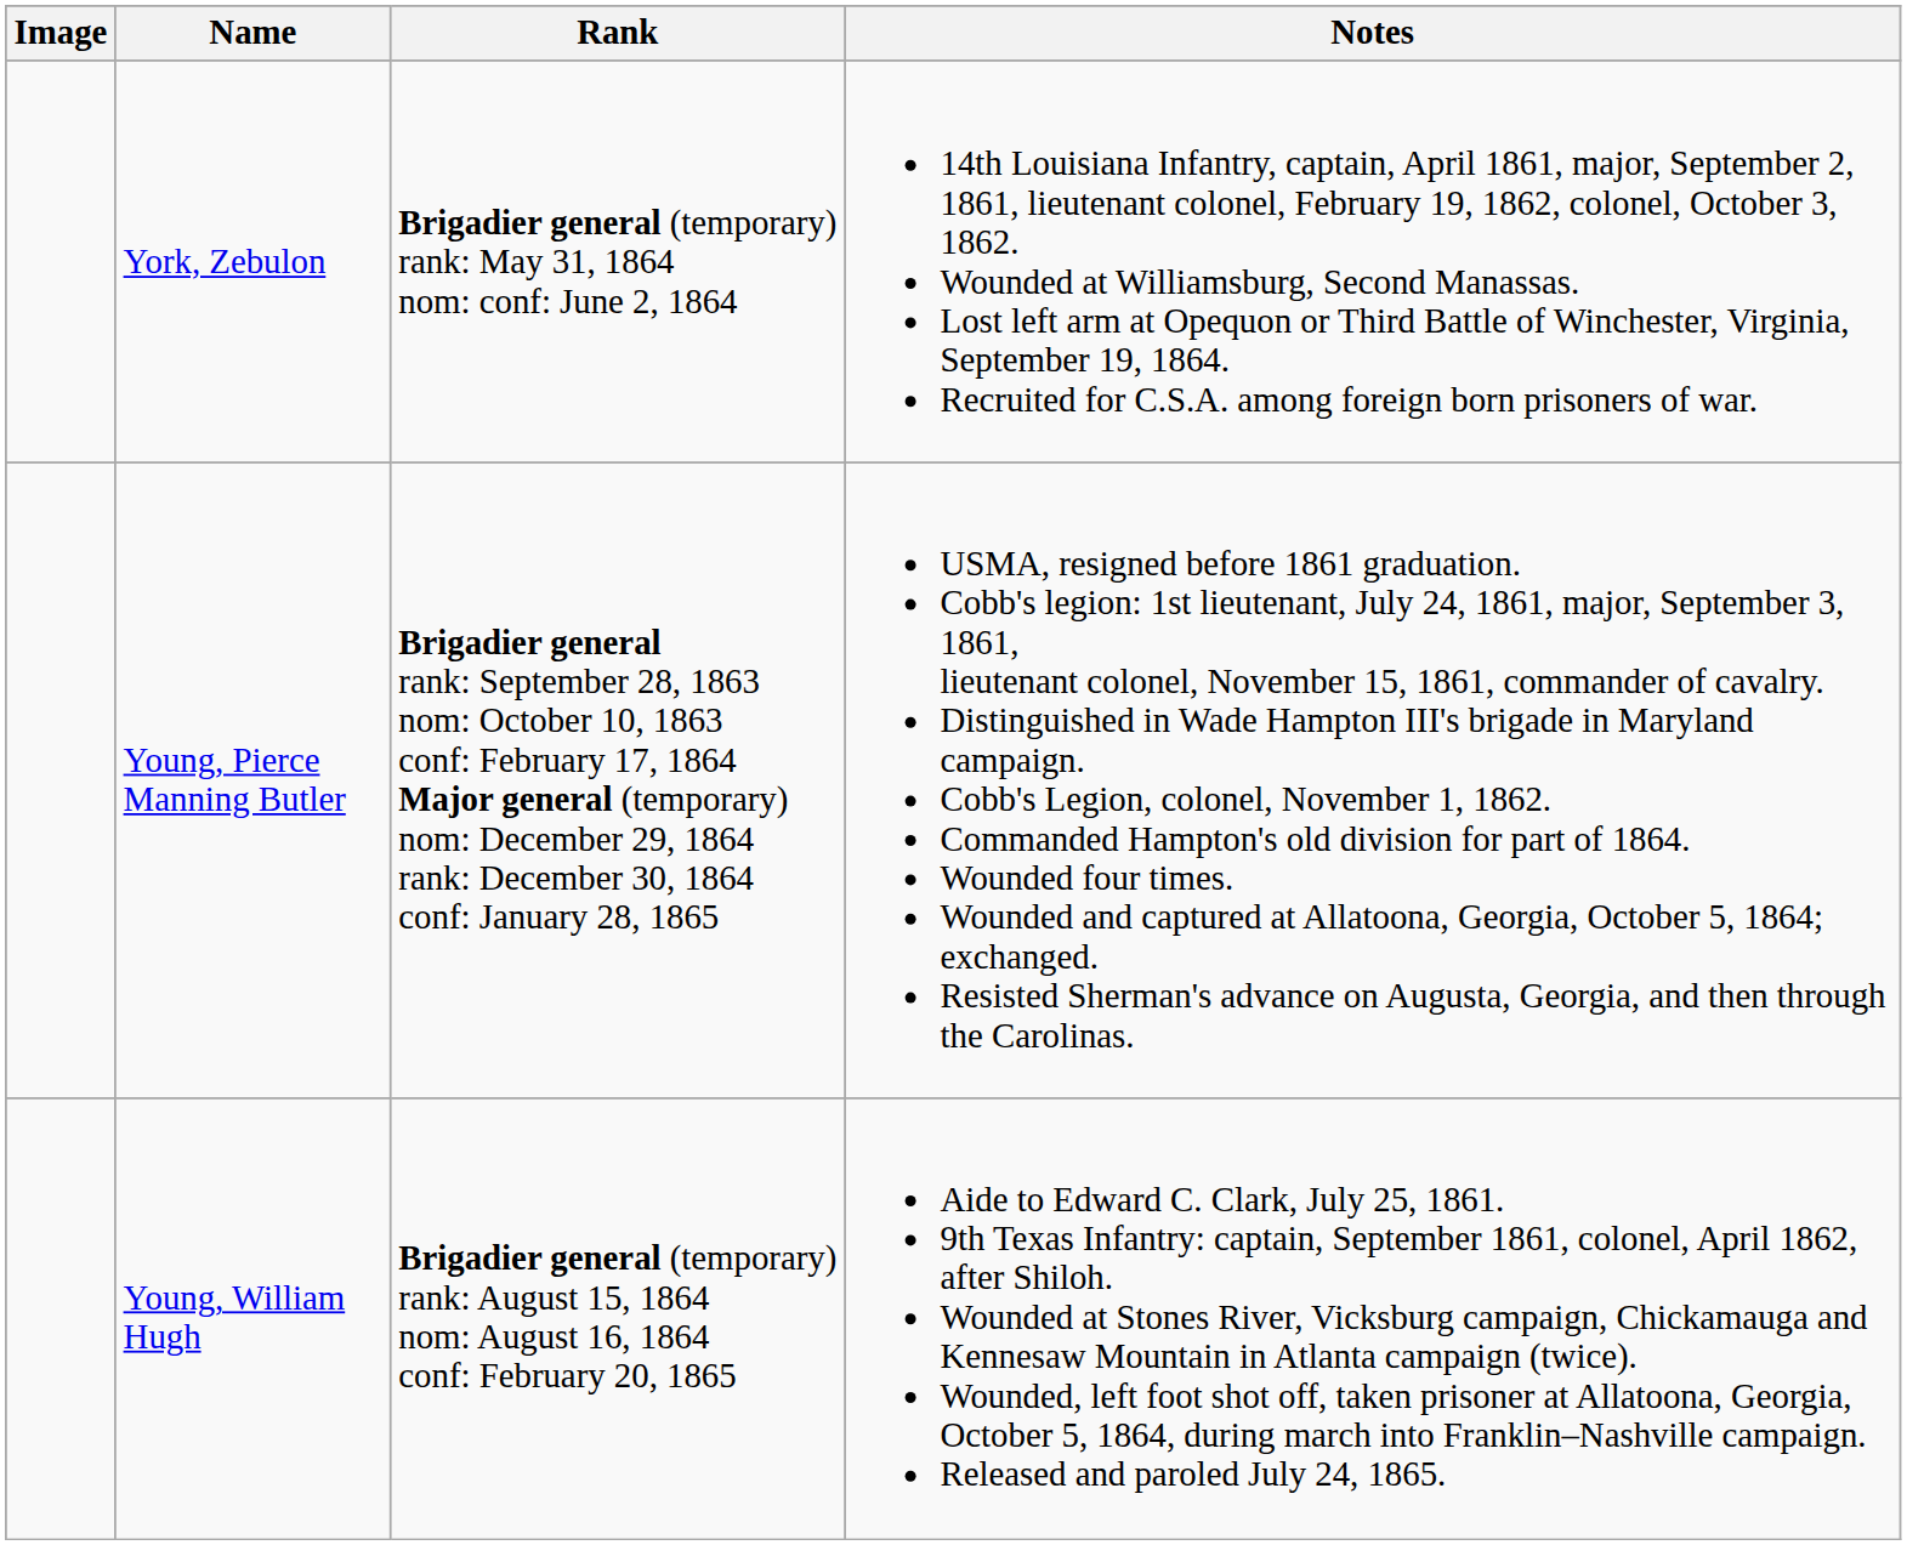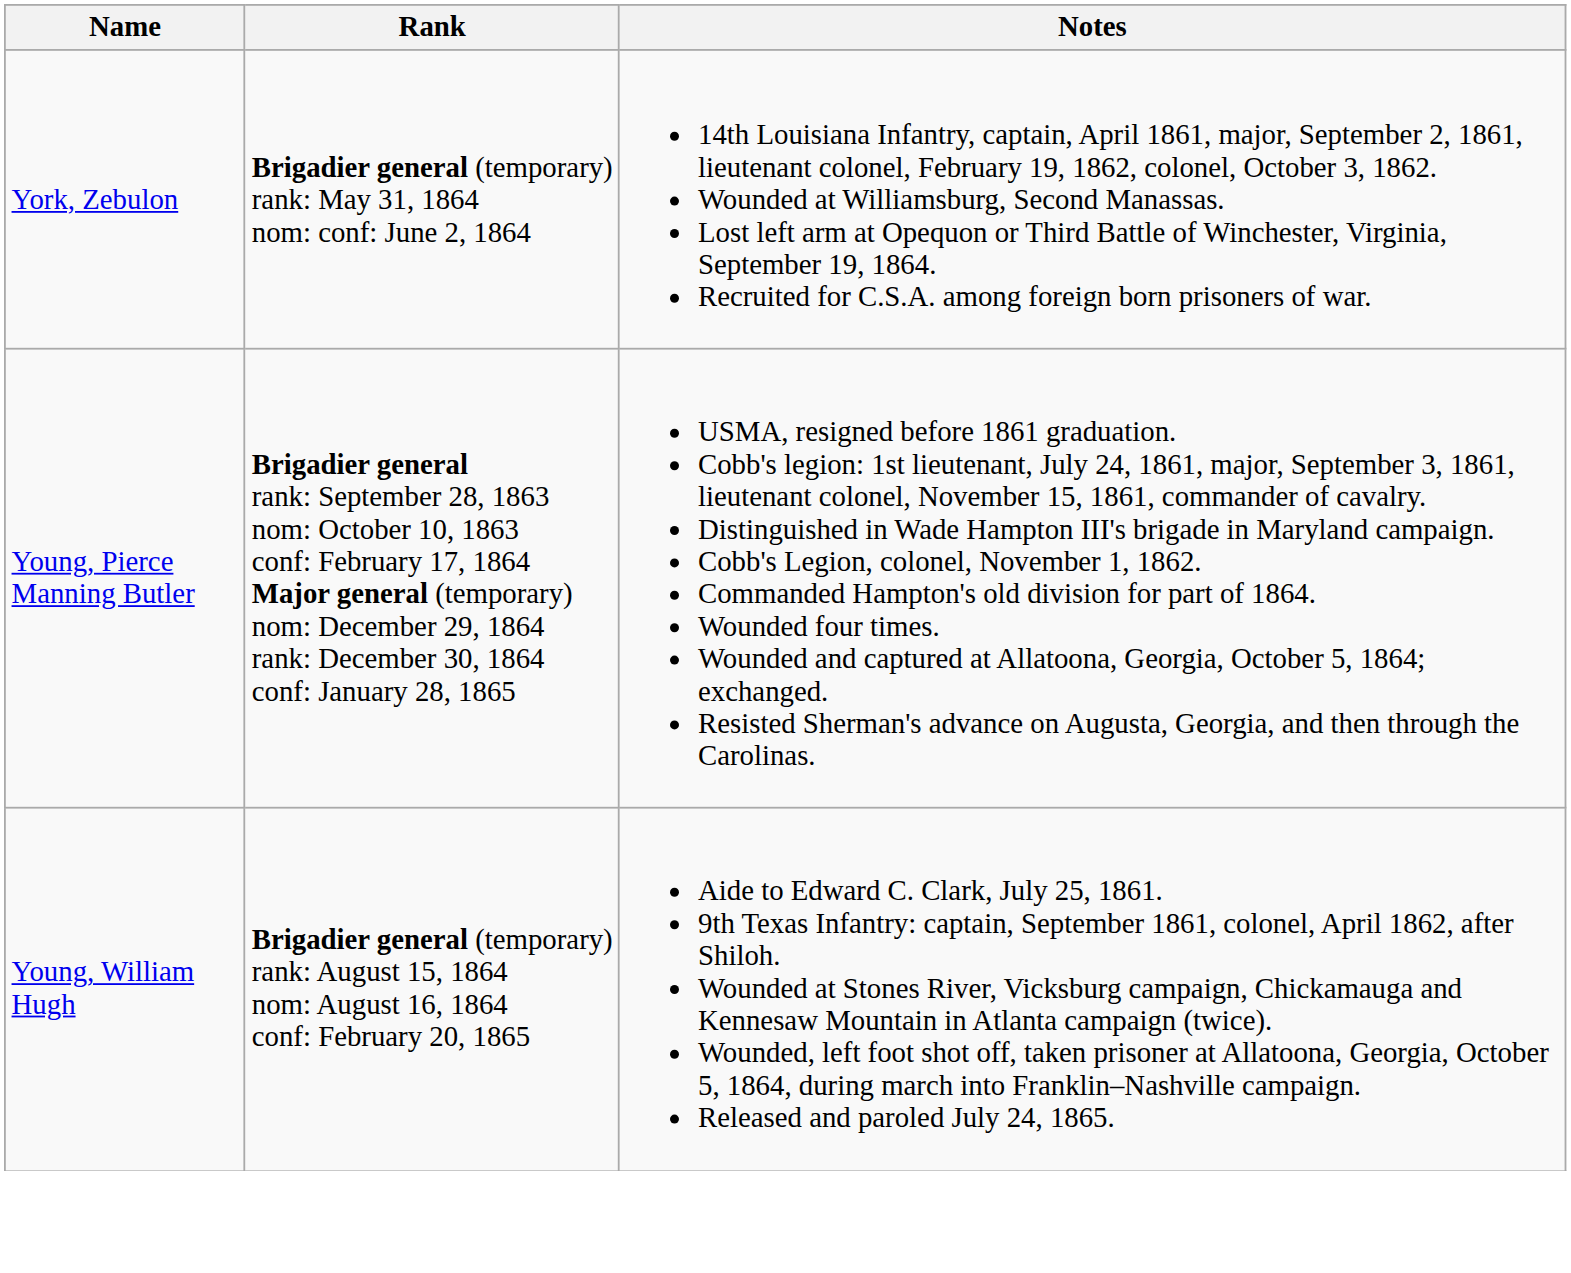- column: Image
